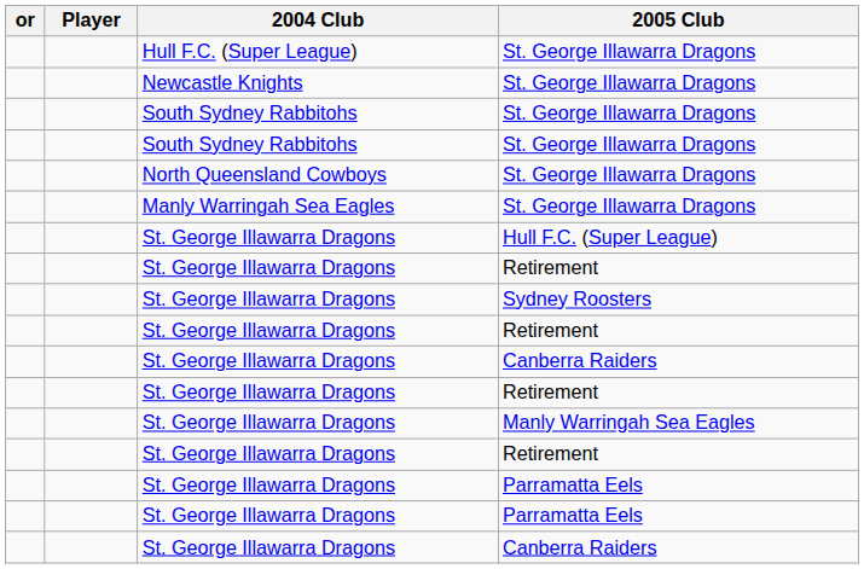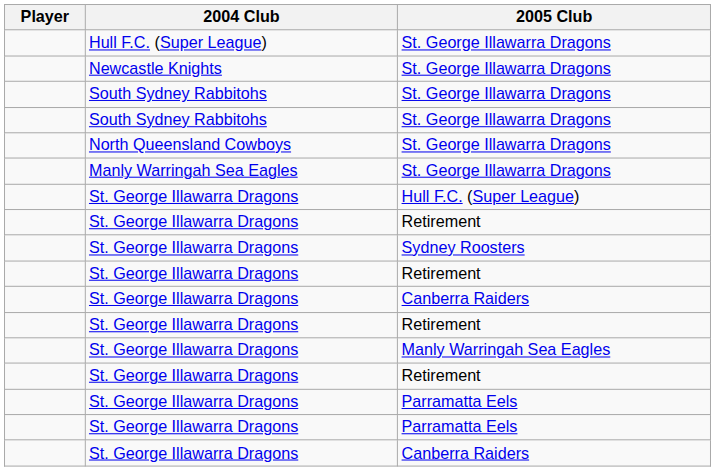- column: or
